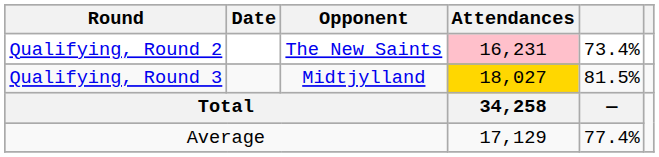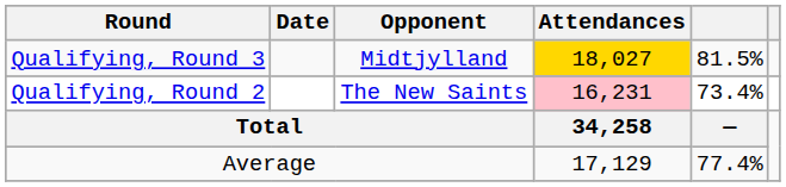rows swapped: Qualifying, Round 2 <-> Qualifying, Round 3
